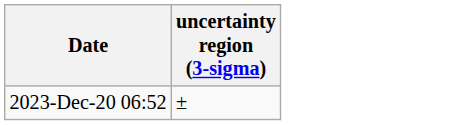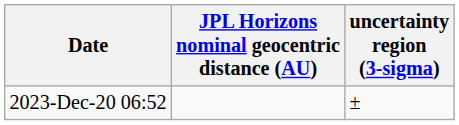+ column: JPL Horizons nominal geocentric distance (AU)
